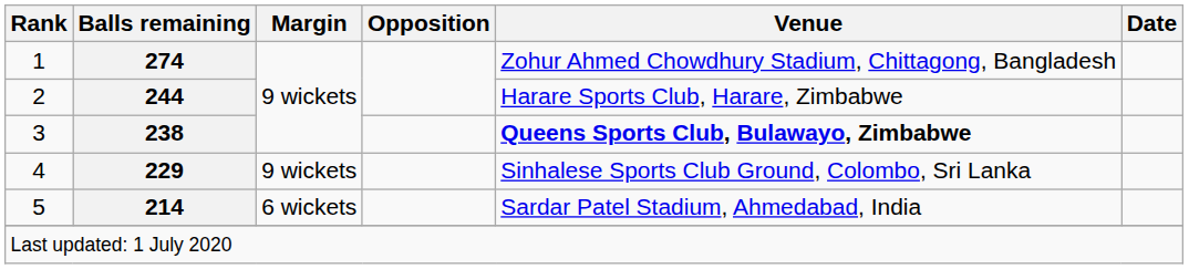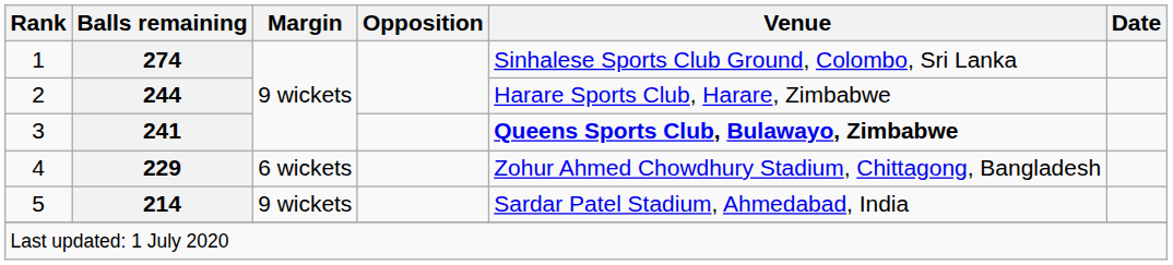1 | Venue: Zohur Ahmed Chowdhury Stadium, Chittagong, Bangladesh -> Sinhalese Sports Club Ground, Colombo, Sri Lanka
3 | Balls remaining: 238 -> 241
4 | Margin: 9 wickets -> 6 wickets
4 | Venue: Sinhalese Sports Club Ground, Colombo, Sri Lanka -> Zohur Ahmed Chowdhury Stadium, Chittagong, Bangladesh
5 | Margin: 6 wickets -> 9 wickets
